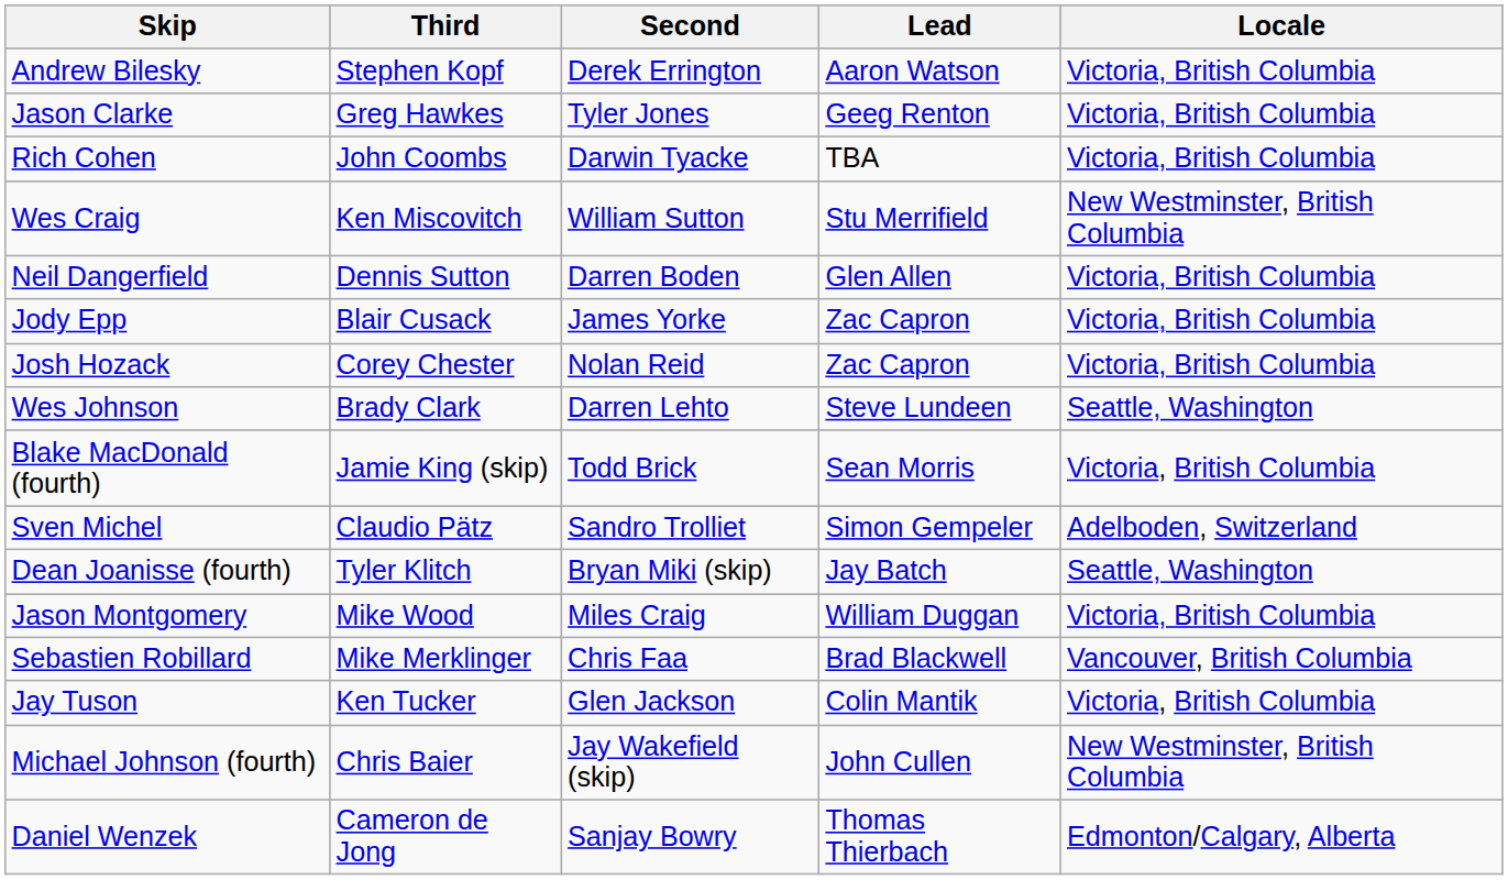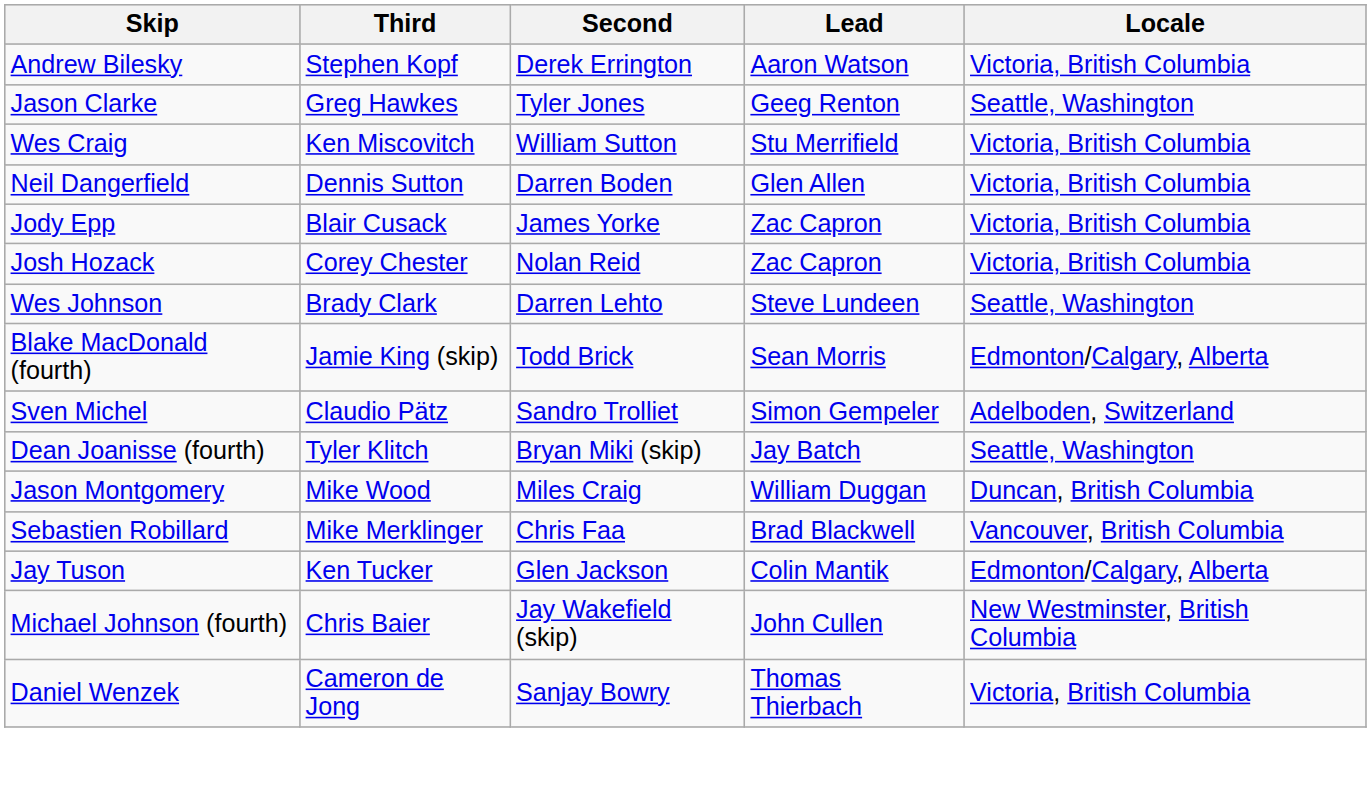Jason Clarke | Locale: Victoria, British Columbia -> Seattle, Washington
- row: Rich Cohen | John Coombs | Darwin Tyacke | TBA | Victoria, British Columbia
Wes Craig | Locale: New Westminster, British Columbia -> Victoria, British Columbia
Blake MacDonald (fourth) | Locale: Victoria, British Columbia -> Edmonton/Calgary, Alberta
Jason Montgomery | Locale: Victoria, British Columbia -> Duncan, British Columbia
Jay Tuson | Locale: Victoria, British Columbia -> Edmonton/Calgary, Alberta
Daniel Wenzek | Locale: Edmonton/Calgary, Alberta -> Victoria, British Columbia
